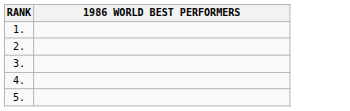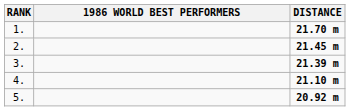+ column: DISTANCE | 21.70 m | 21.45 m | 21.39 m | 21.10 m | 20.92 m
